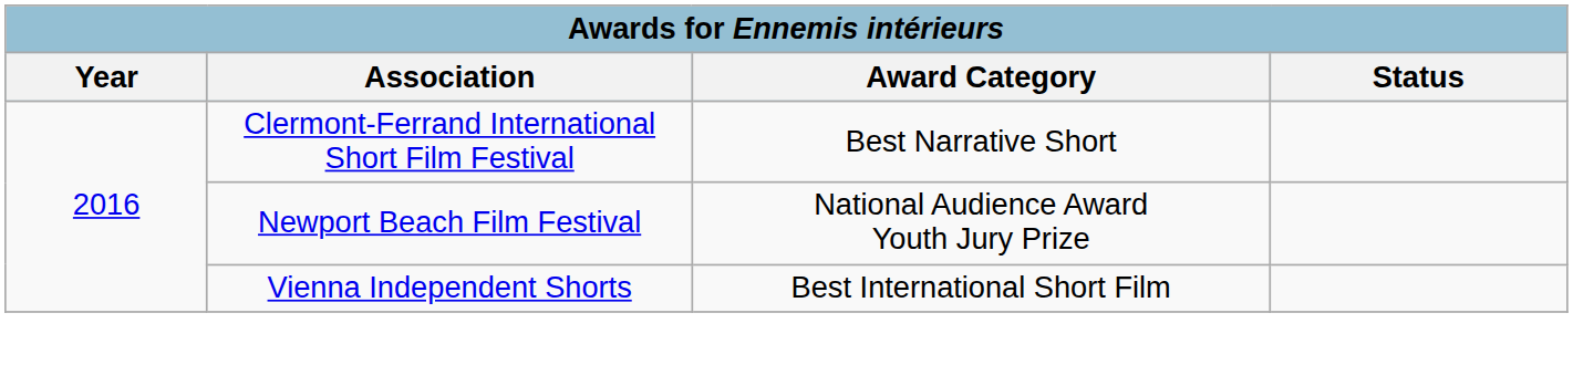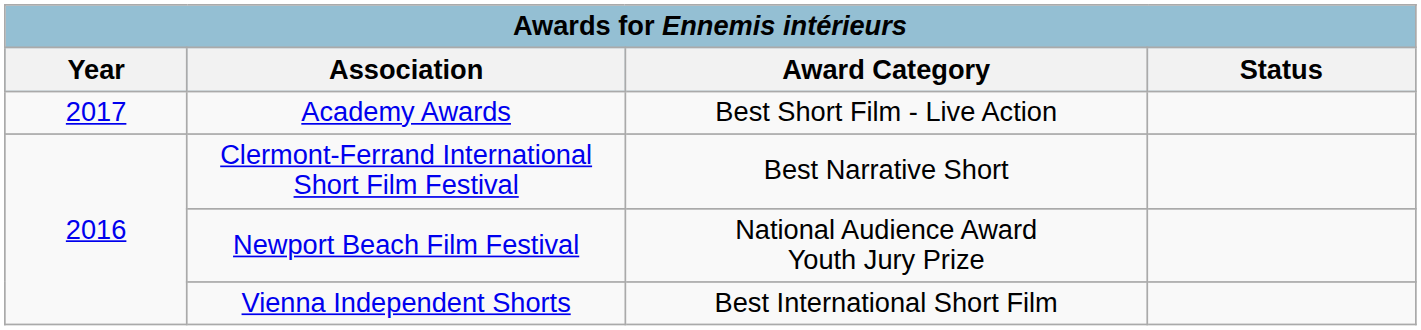+ row: 2017 | Academy Awards | Best Short Film - Live Action
